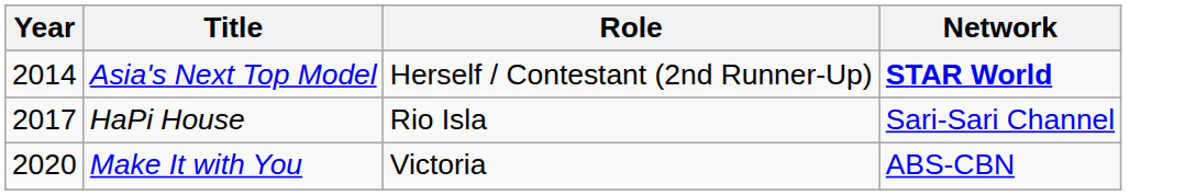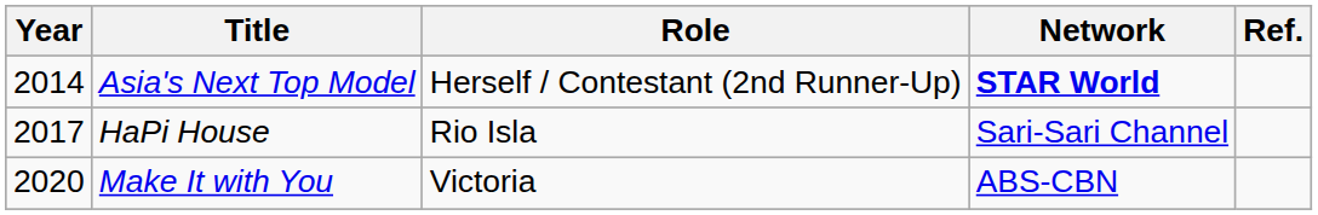+ column: Ref.
